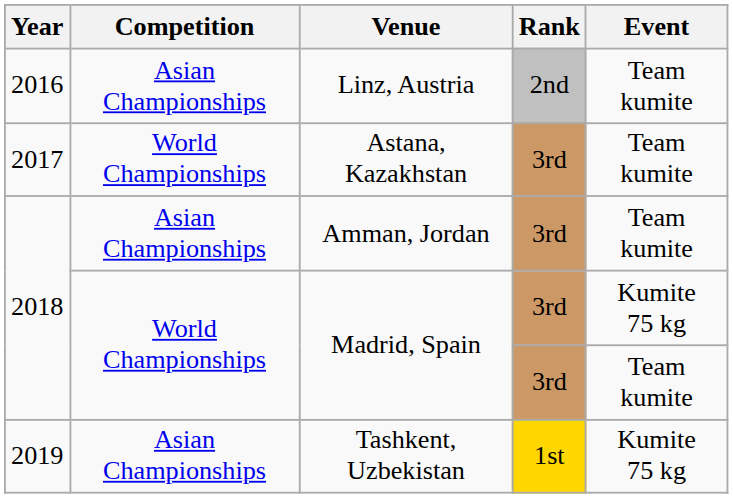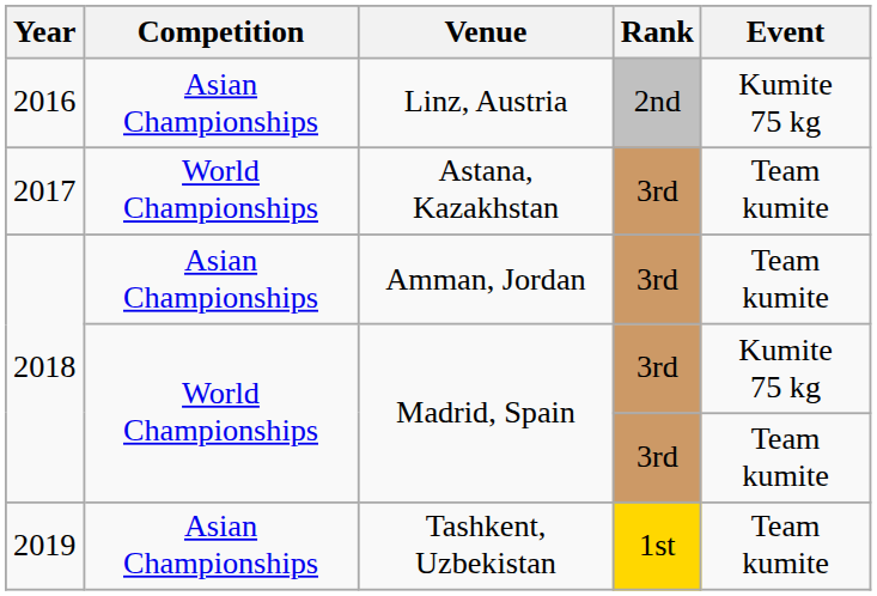Linz, Austria | Event: Team kumite -> Kumite 75 kg
Tashkent, Uzbekistan | Event: Kumite 75 kg -> Team kumite
